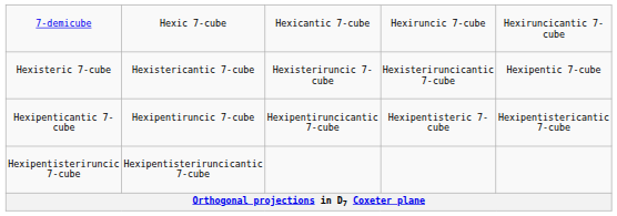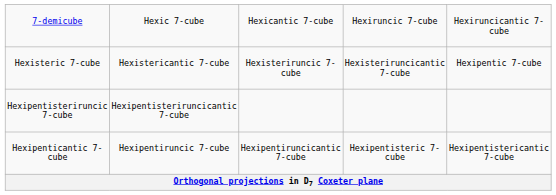rows swapped: Hexipenticantic 7-cube <-> Hexipentisteriruncic 7-cube
